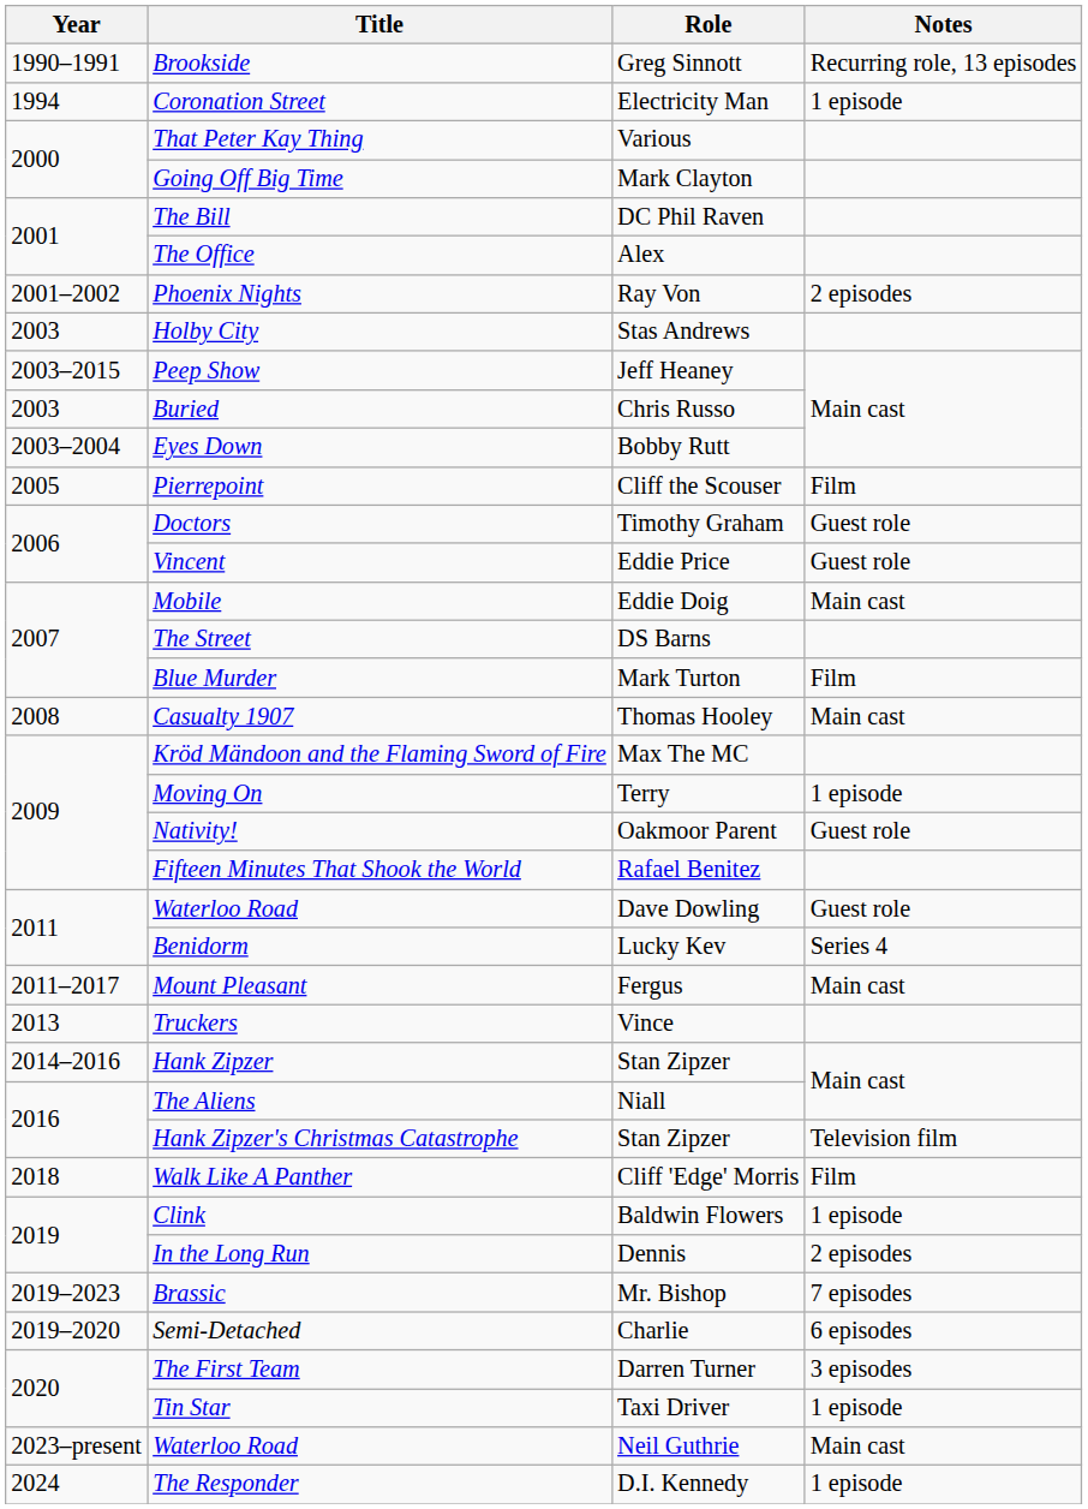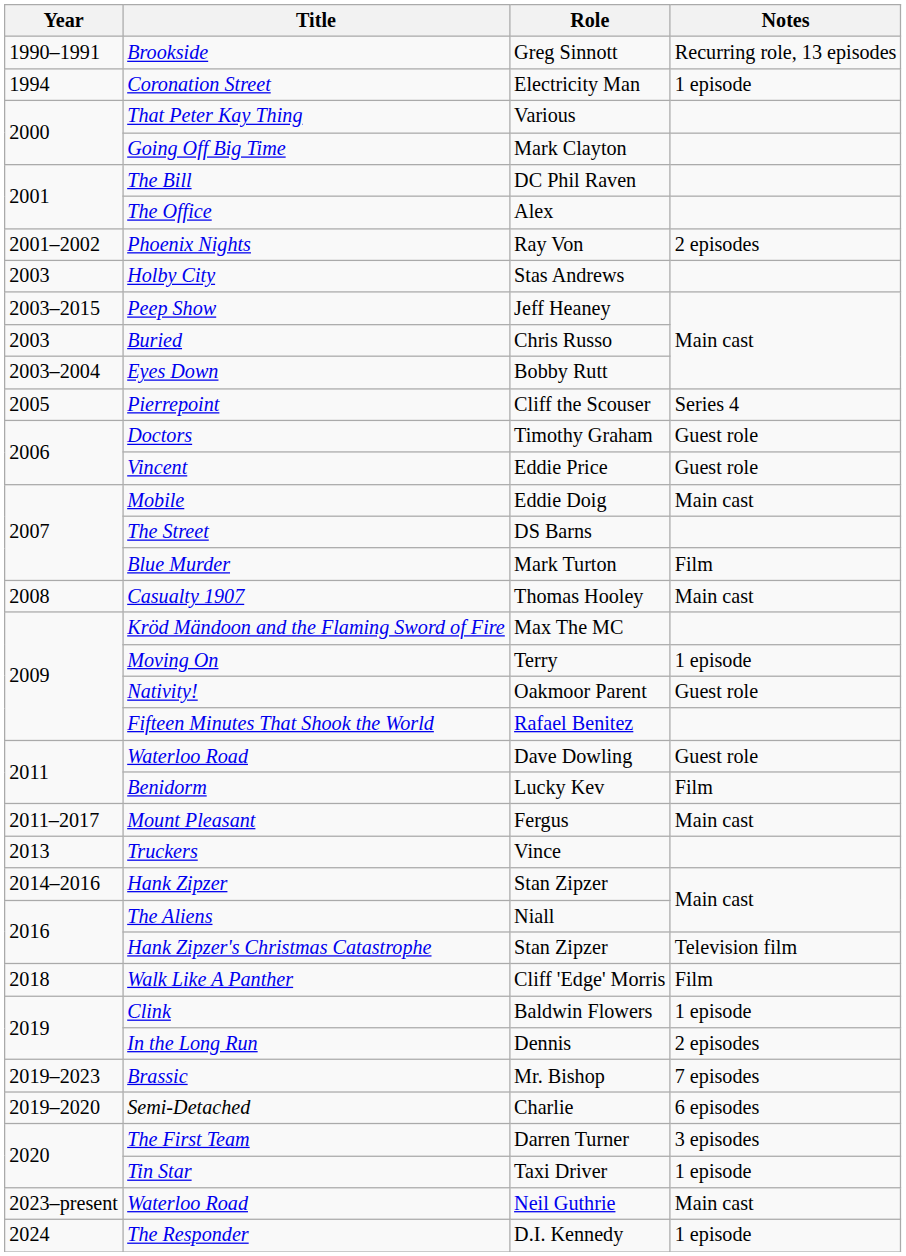Pierrepoint | Notes: Film -> Series 4
Benidorm | Notes: Series 4 -> Film
